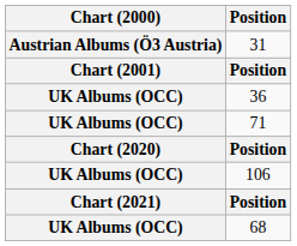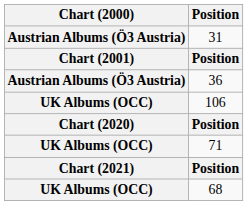36 | Chart (2000): UK Albums (OCC) -> Austrian Albums (Ö3 Austria)
rows swapped: 106 <-> 71
